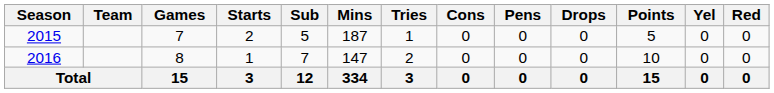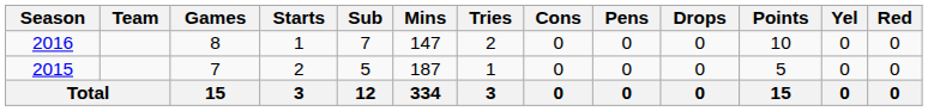rows swapped: 2015 <-> 2016
